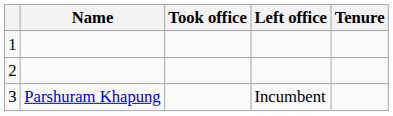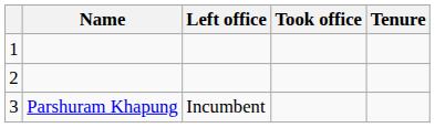columns swapped: Took office <-> Left office
